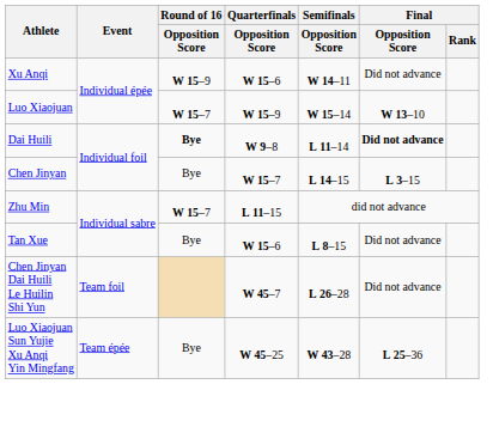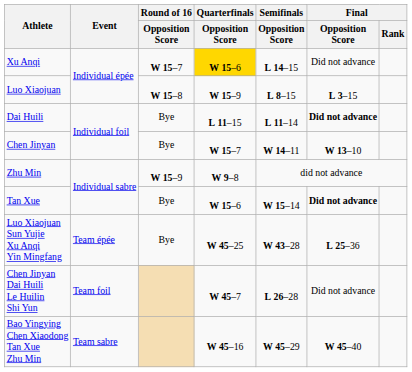Xu Anqi | Round of 16 / Opposition Score: W 15–9 -> W 15–7
Xu Anqi | Quarterfinals / Opposition Score: no background -> gold background
Xu Anqi | Semifinals / Opposition Score: W 14–11 -> L 14–15
Luo Xiaojuan | Round of 16 / Opposition Score: W 15–7 -> W 15–8
Luo Xiaojuan | Semifinals / Opposition Score: W 15–14 -> L 8–15
Luo Xiaojuan | Final / Opposition Score: W 13–10 -> L 3–15
Dai Huili | Round of 16 / Opposition Score: bold -> normal
Dai Huili | Quarterfinals / Opposition Score: W 9–8 -> L 11–15
Chen Jinyan | Semifinals / Opposition Score: L 14–15 -> W 14–11
Chen Jinyan | Final / Opposition Score: L 3–15 -> W 13–10
Zhu Min | Round of 16 / Opposition Score: W 15–7 -> W 15–9
Zhu Min | Quarterfinals / Opposition Score: L 11–15 -> W 9–8
Tan Xue | Semifinals / Opposition Score: L 8–15 -> W 15–14
Tan Xue | Final / Opposition Score: normal -> bold
rows swapped: Luo Xiaojuan Sun Yujie Xu Anqi Yin Mingfang <-> Chen Jinyan Dai Huili Le Huilin Shi Yun
+ row: Bao Yingying Chen Xiaodong Tan Xue Zhu Min | Team sabre | W 45–16 | W 45–29 | W 45–40
